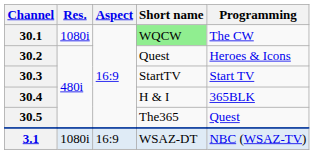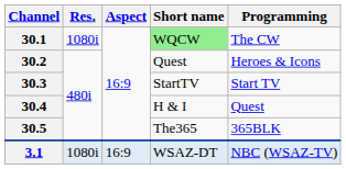30.4 | Programming: 365BLK -> Quest
30.5 | Programming: Quest -> 365BLK
